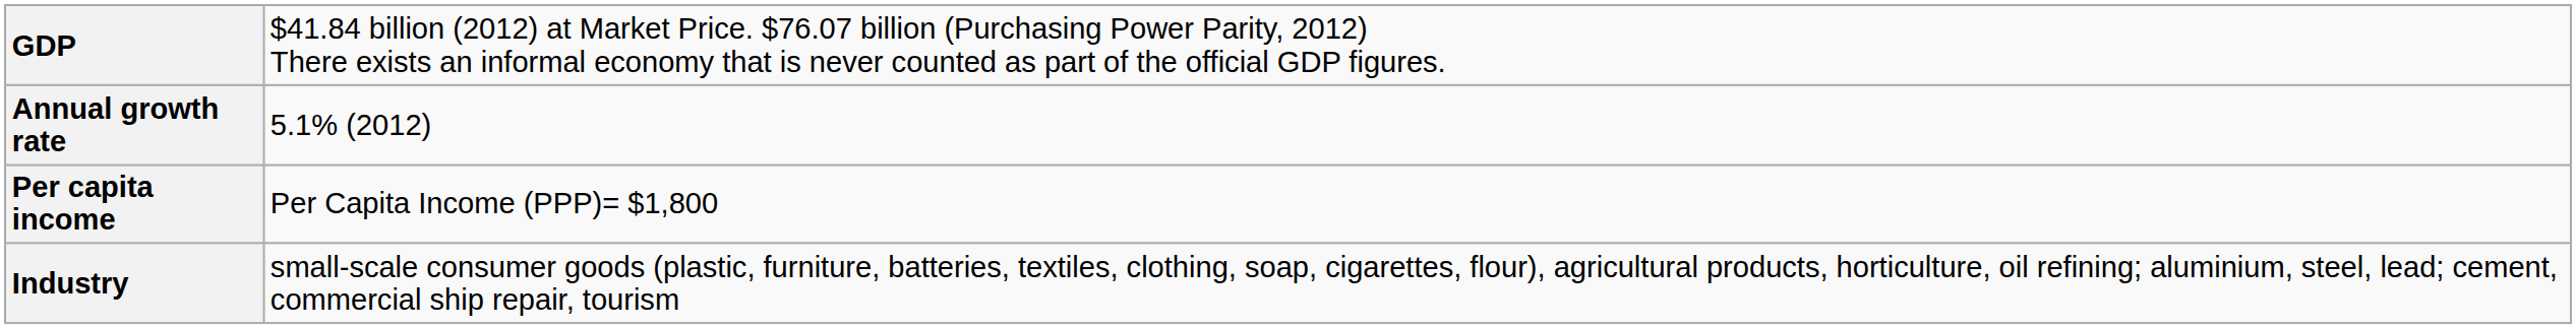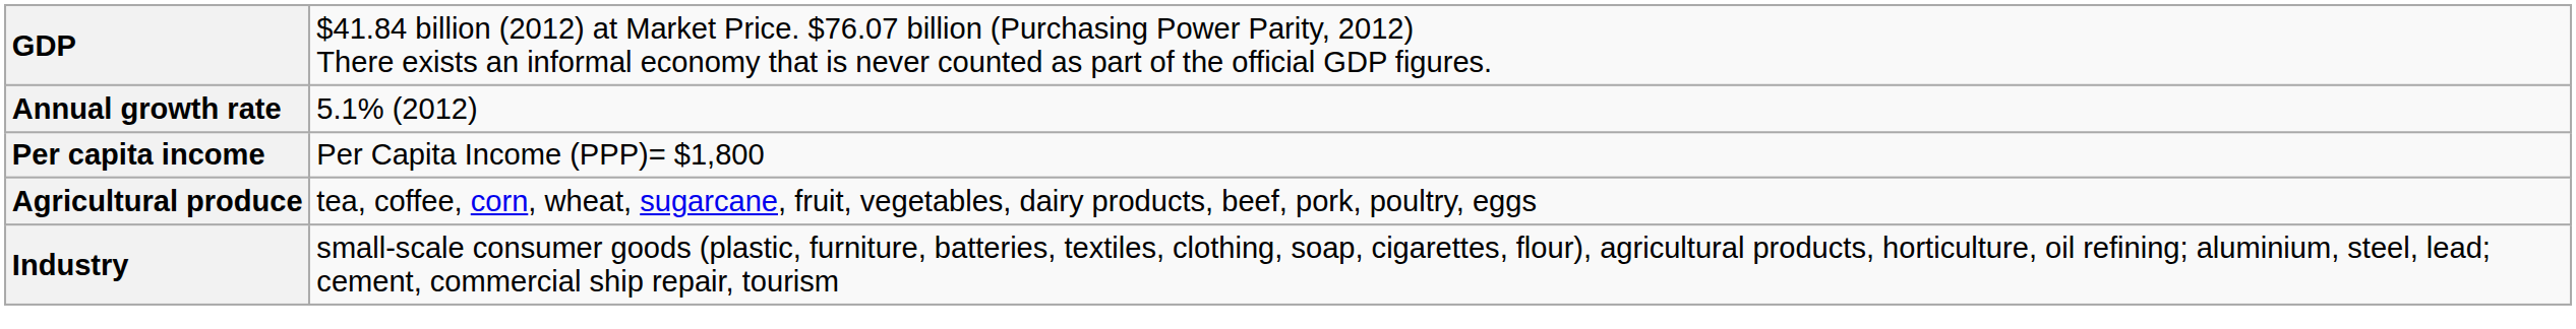+ row: Agricultural produce | tea, coffee, corn, wheat, sugarcane, fruit, vegetables, dairy products, beef, pork, poultry, eggs
